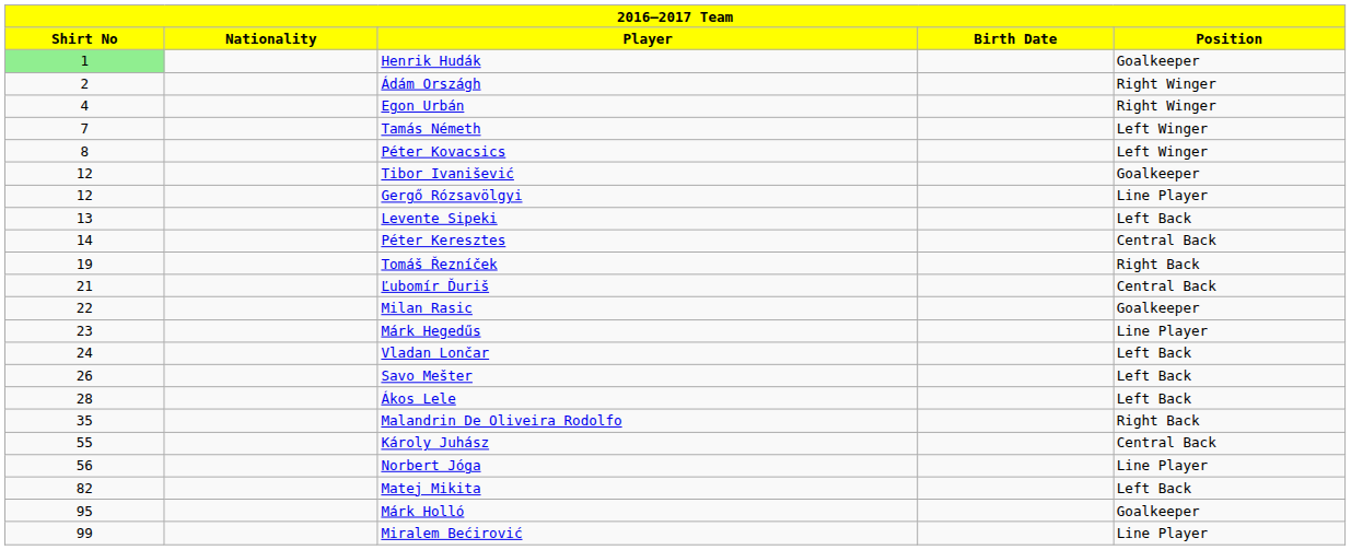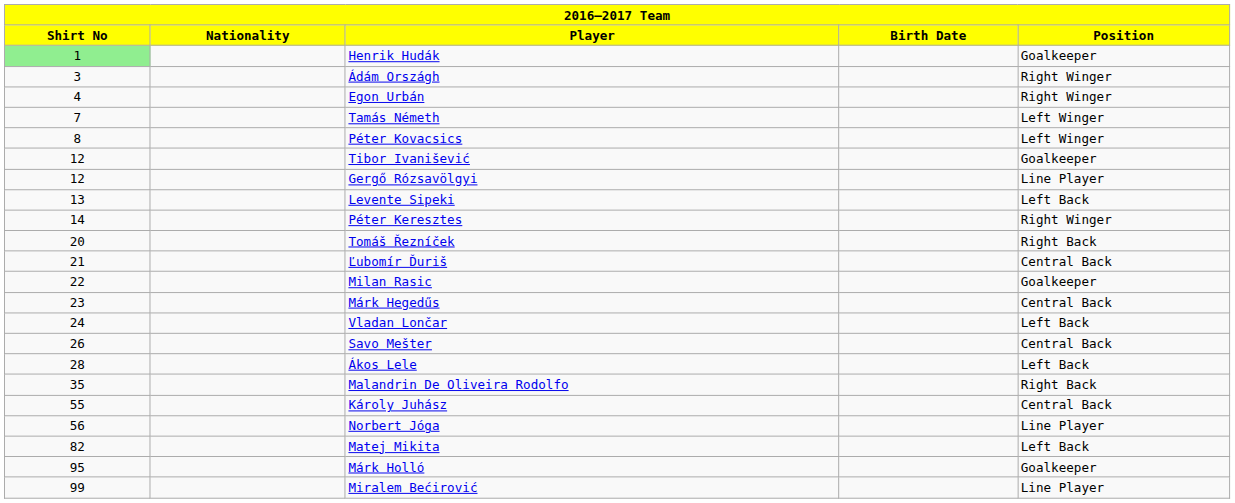Ádám Országh | Shirt No: 2 -> 3
Péter Keresztes | Position: Central Back -> Right Winger
Tomáš Řezníček | Shirt No: 19 -> 20
Márk Hegedűs | Position: Line Player -> Central Back
Savo Mešter | Position: Left Back -> Central Back
